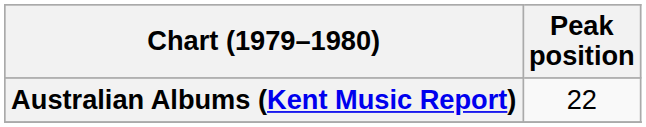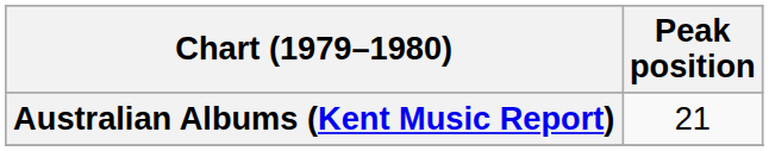Australian Albums (Kent Music Report) | Peak position: 22 -> 21
